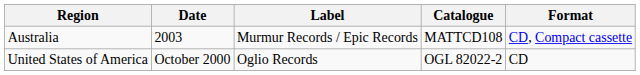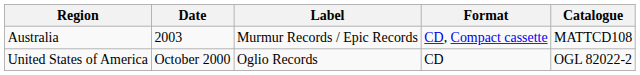columns swapped: Format <-> Catalogue
